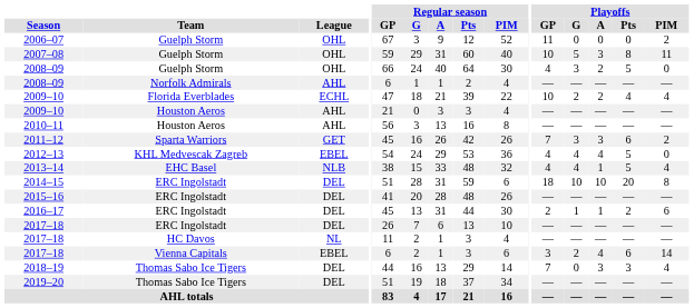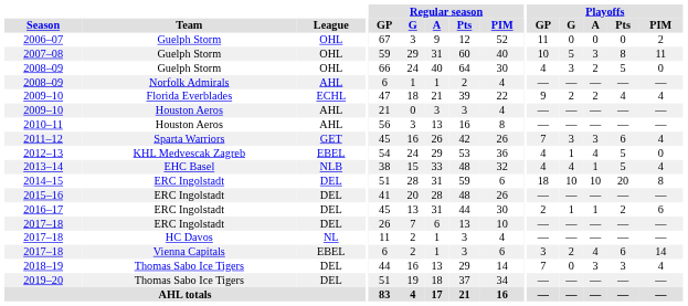2009–10 / Florida Everblades | Playoffs / GP: 10 -> 9
2011–12 | Playoffs / PIM: 2 -> 4
2012–13 | Playoffs / G: 4 -> 1
